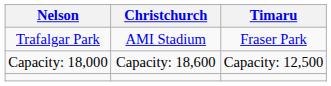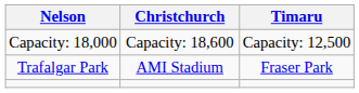rows swapped: Trafalgar Park <-> Capacity: 18,000
